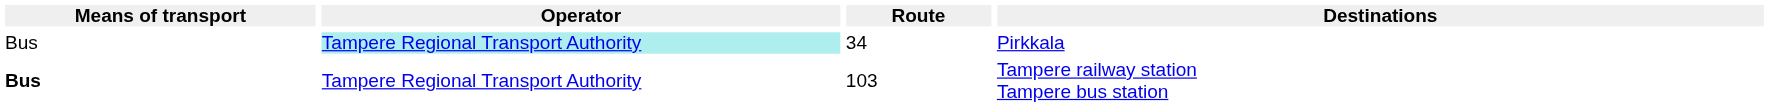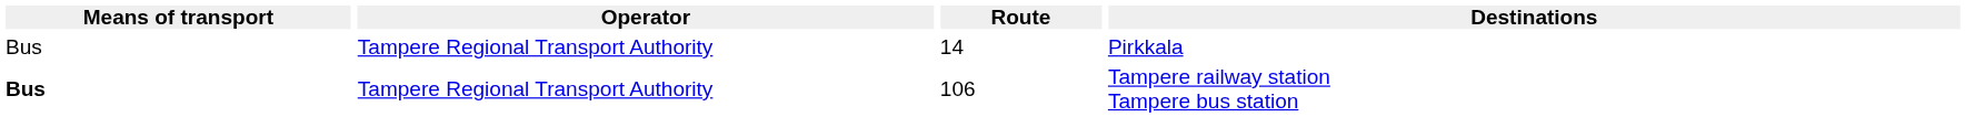Pirkkala | Operator: paleturquoise background -> no background
Pirkkala | Route: 34 -> 14
Tampere railway station Tampere bus station | Route: 103 -> 106
